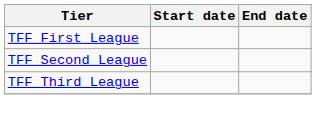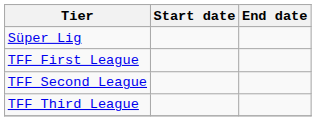+ row: Süper Lig
